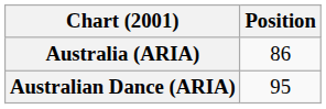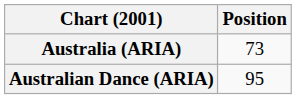Australia (ARIA) | Position: 86 -> 73
